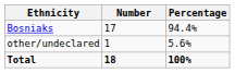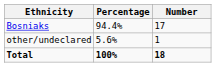columns swapped: Number <-> Percentage
